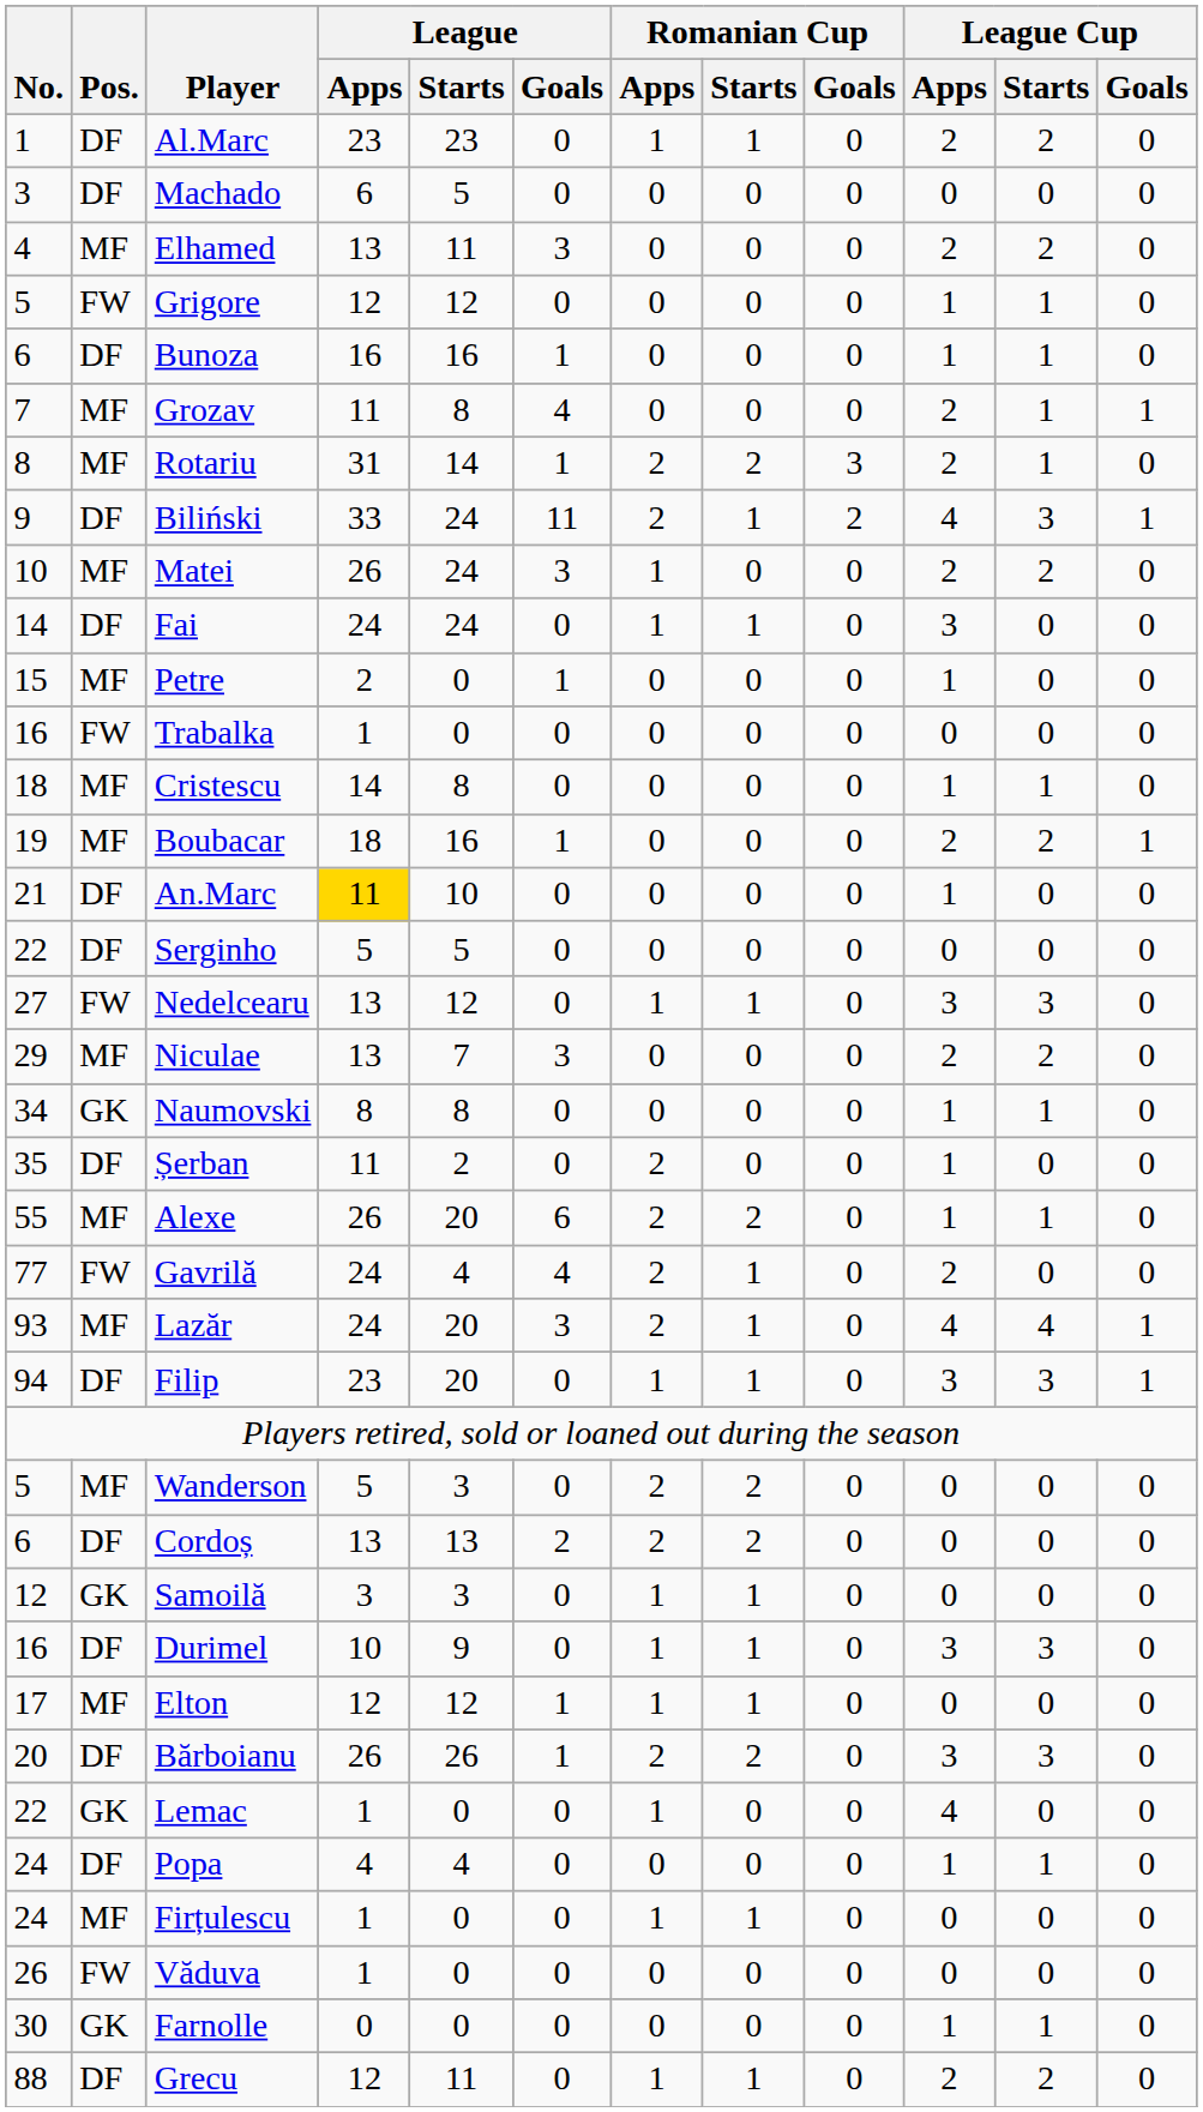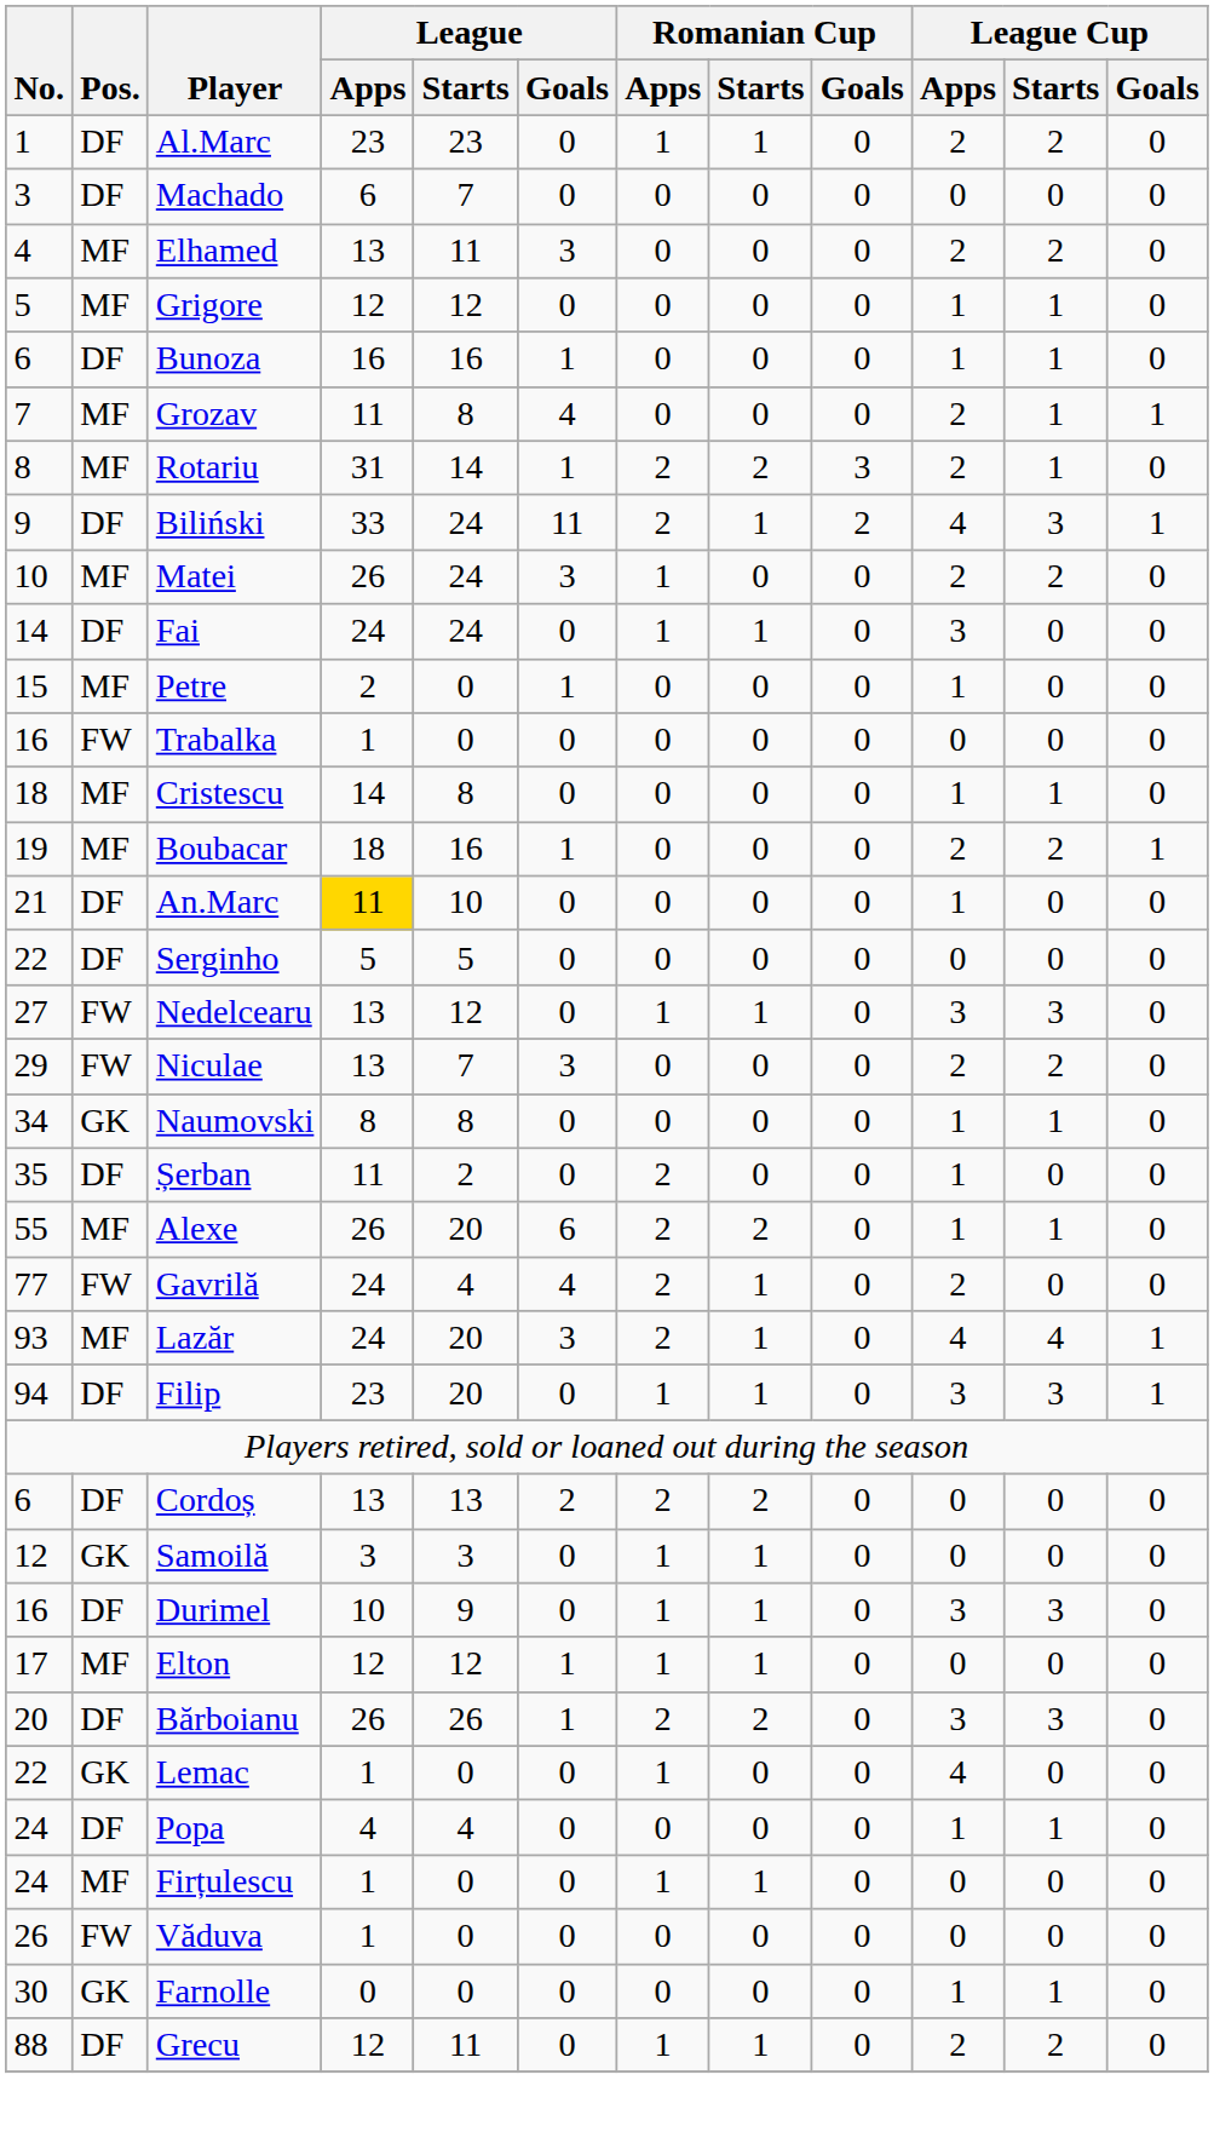Machado | League / Starts: 5 -> 7
Grigore | Pos.: FW -> MF
Niculae | Pos.: MF -> FW
- row: 5 | MF | Wanderson | 5 | 3 | 0 | 2 | 2 | 0 | 0 | 0 | 0
